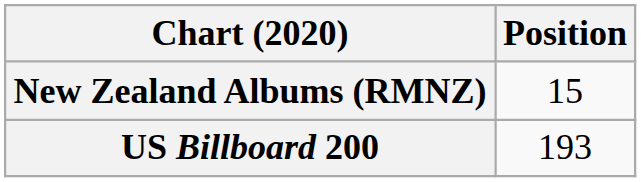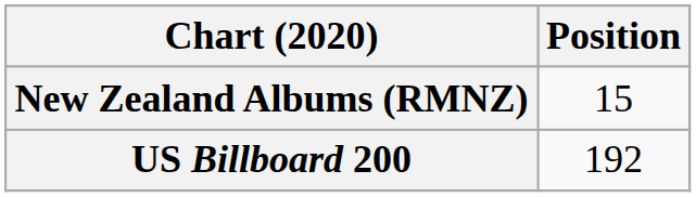US Billboard 200 | Position: 193 -> 192
